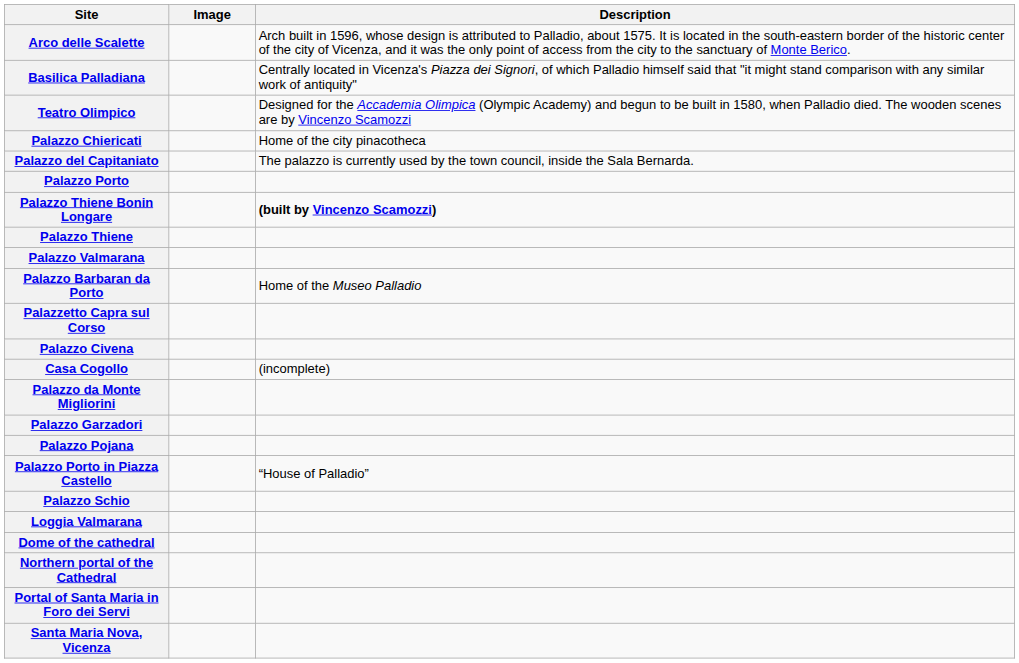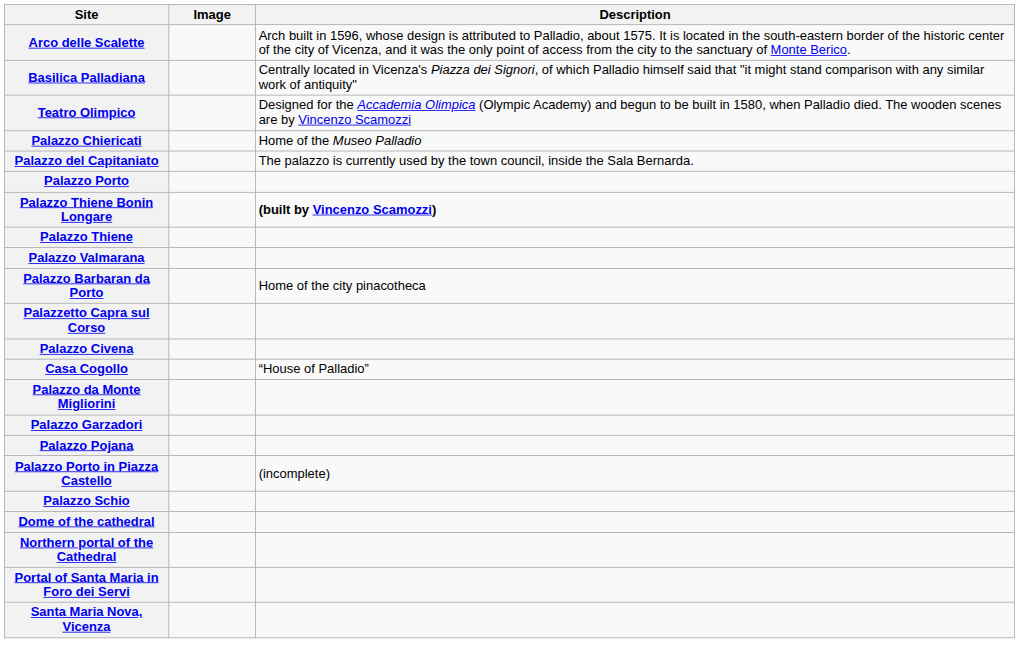Palazzo Chiericati | Description: Home of the city pinacotheca -> Home of the Museo Palladio
Palazzo Barbaran da Porto | Description: Home of the Museo Palladio -> Home of the city pinacotheca
Casa Cogollo | Description: (incomplete) -> “House of Palladio”
Palazzo Porto in Piazza Castello | Description: “House of Palladio” -> (incomplete)
- row: Loggia Valmarana
